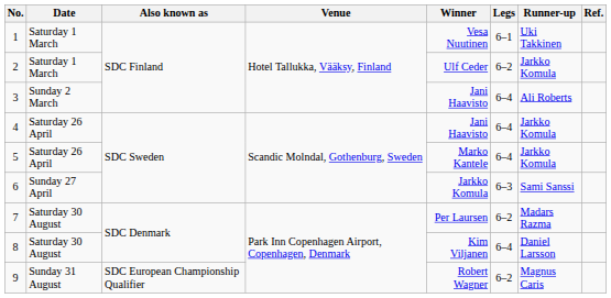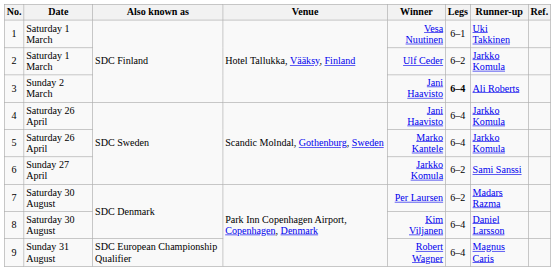3 | Legs: normal -> bold
6 | Legs: 6–3 -> 6–2
9 | Legs: 6–2 -> 6–4
